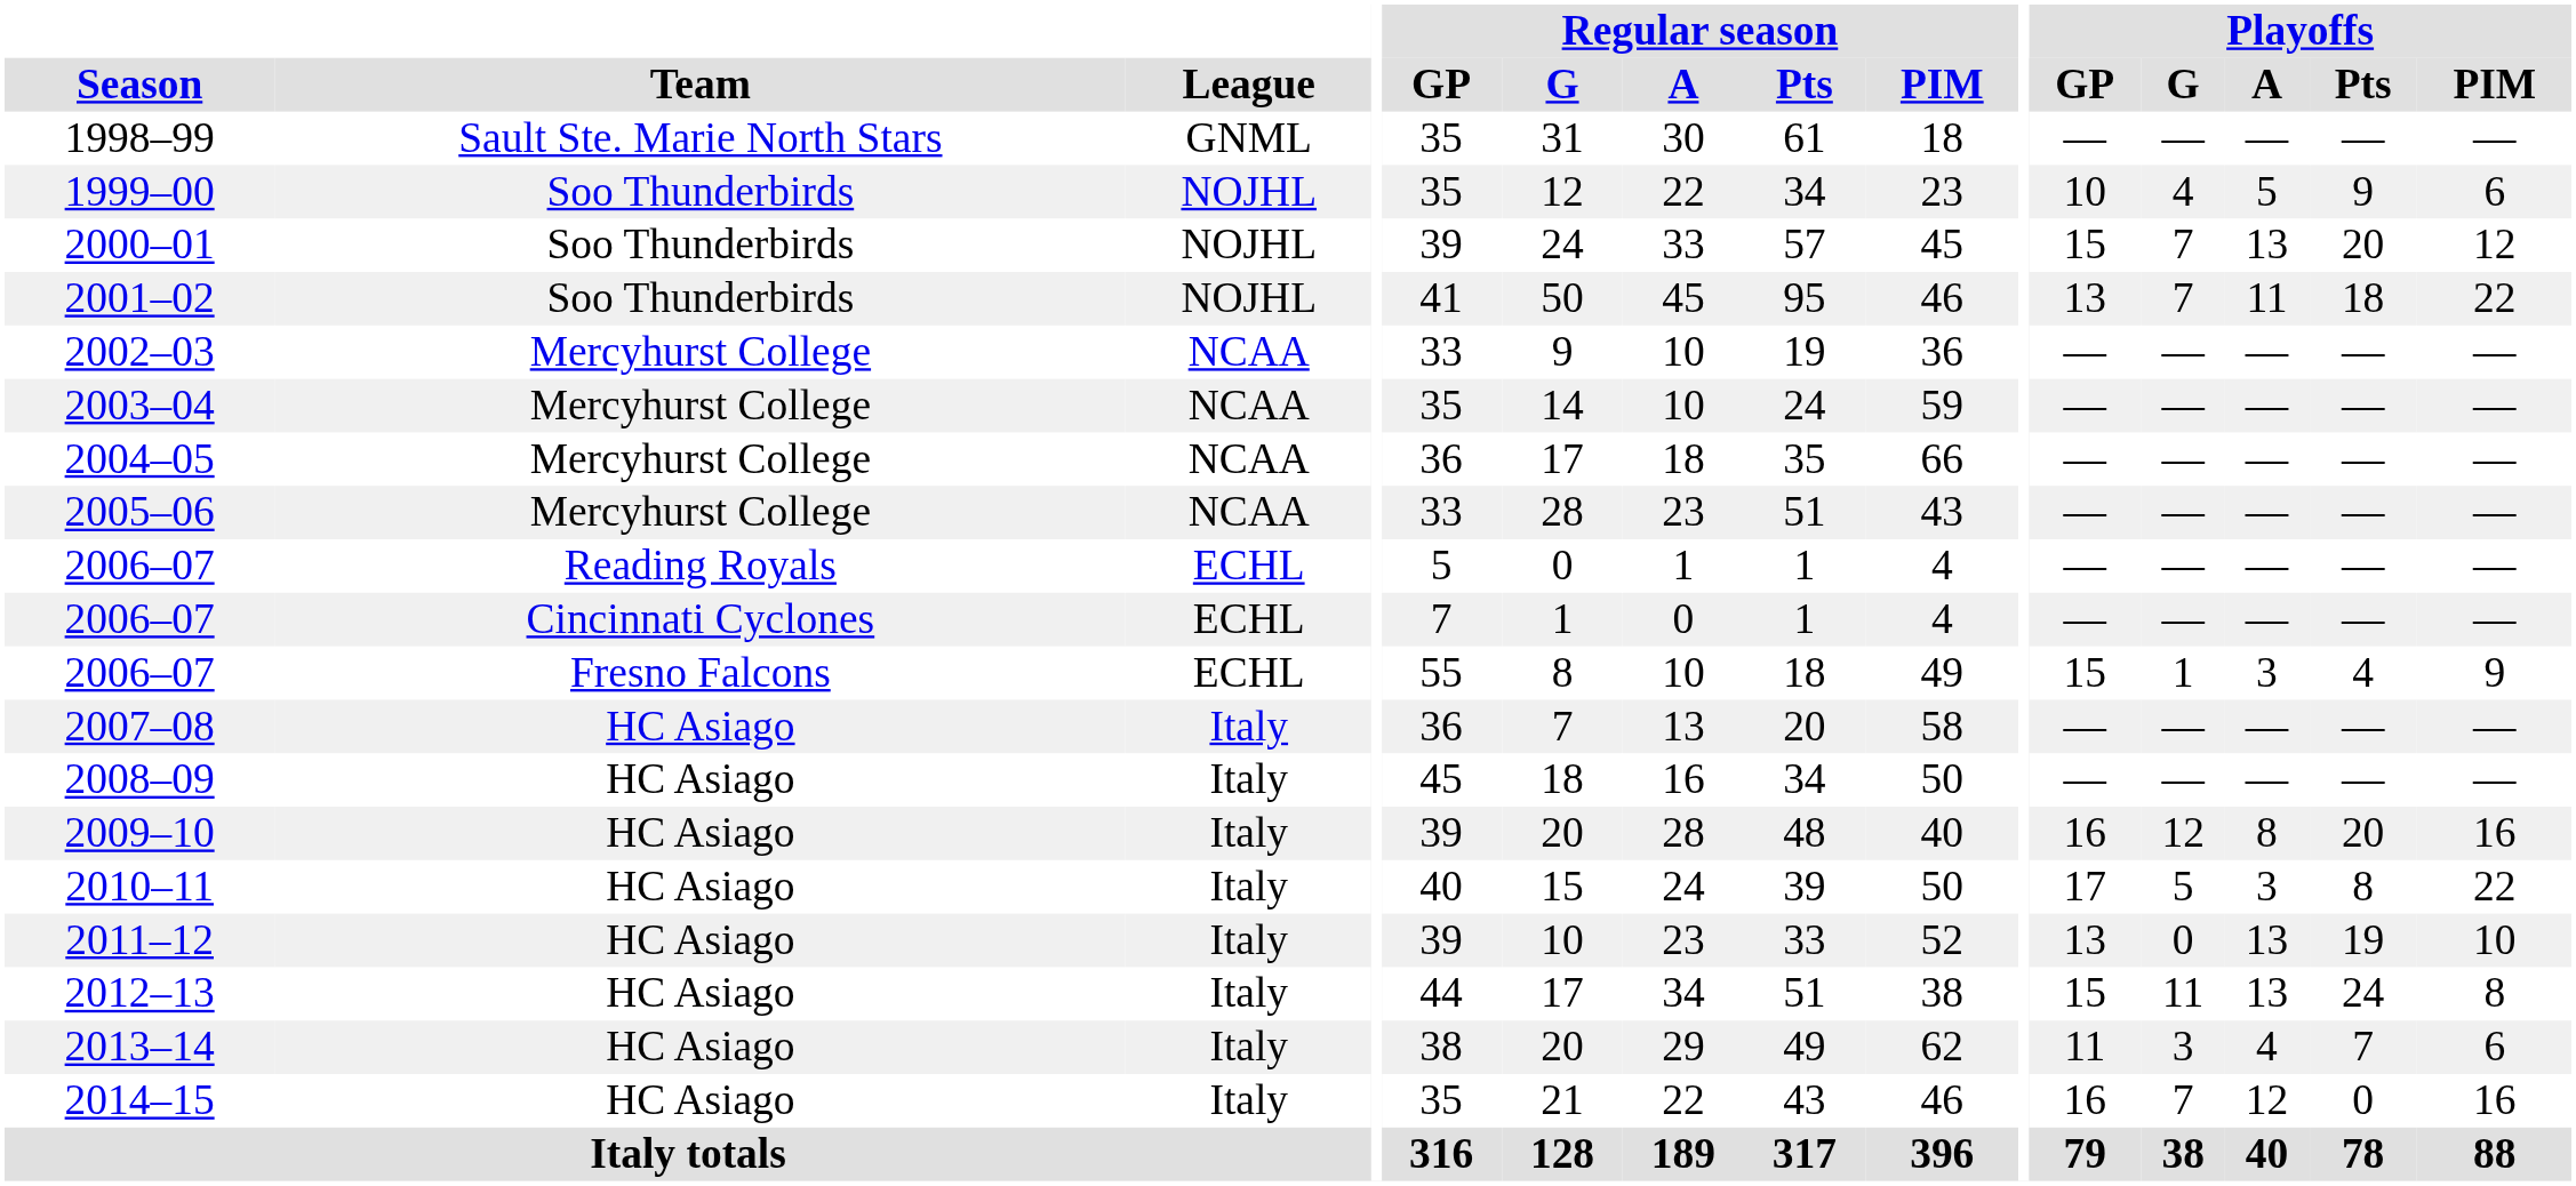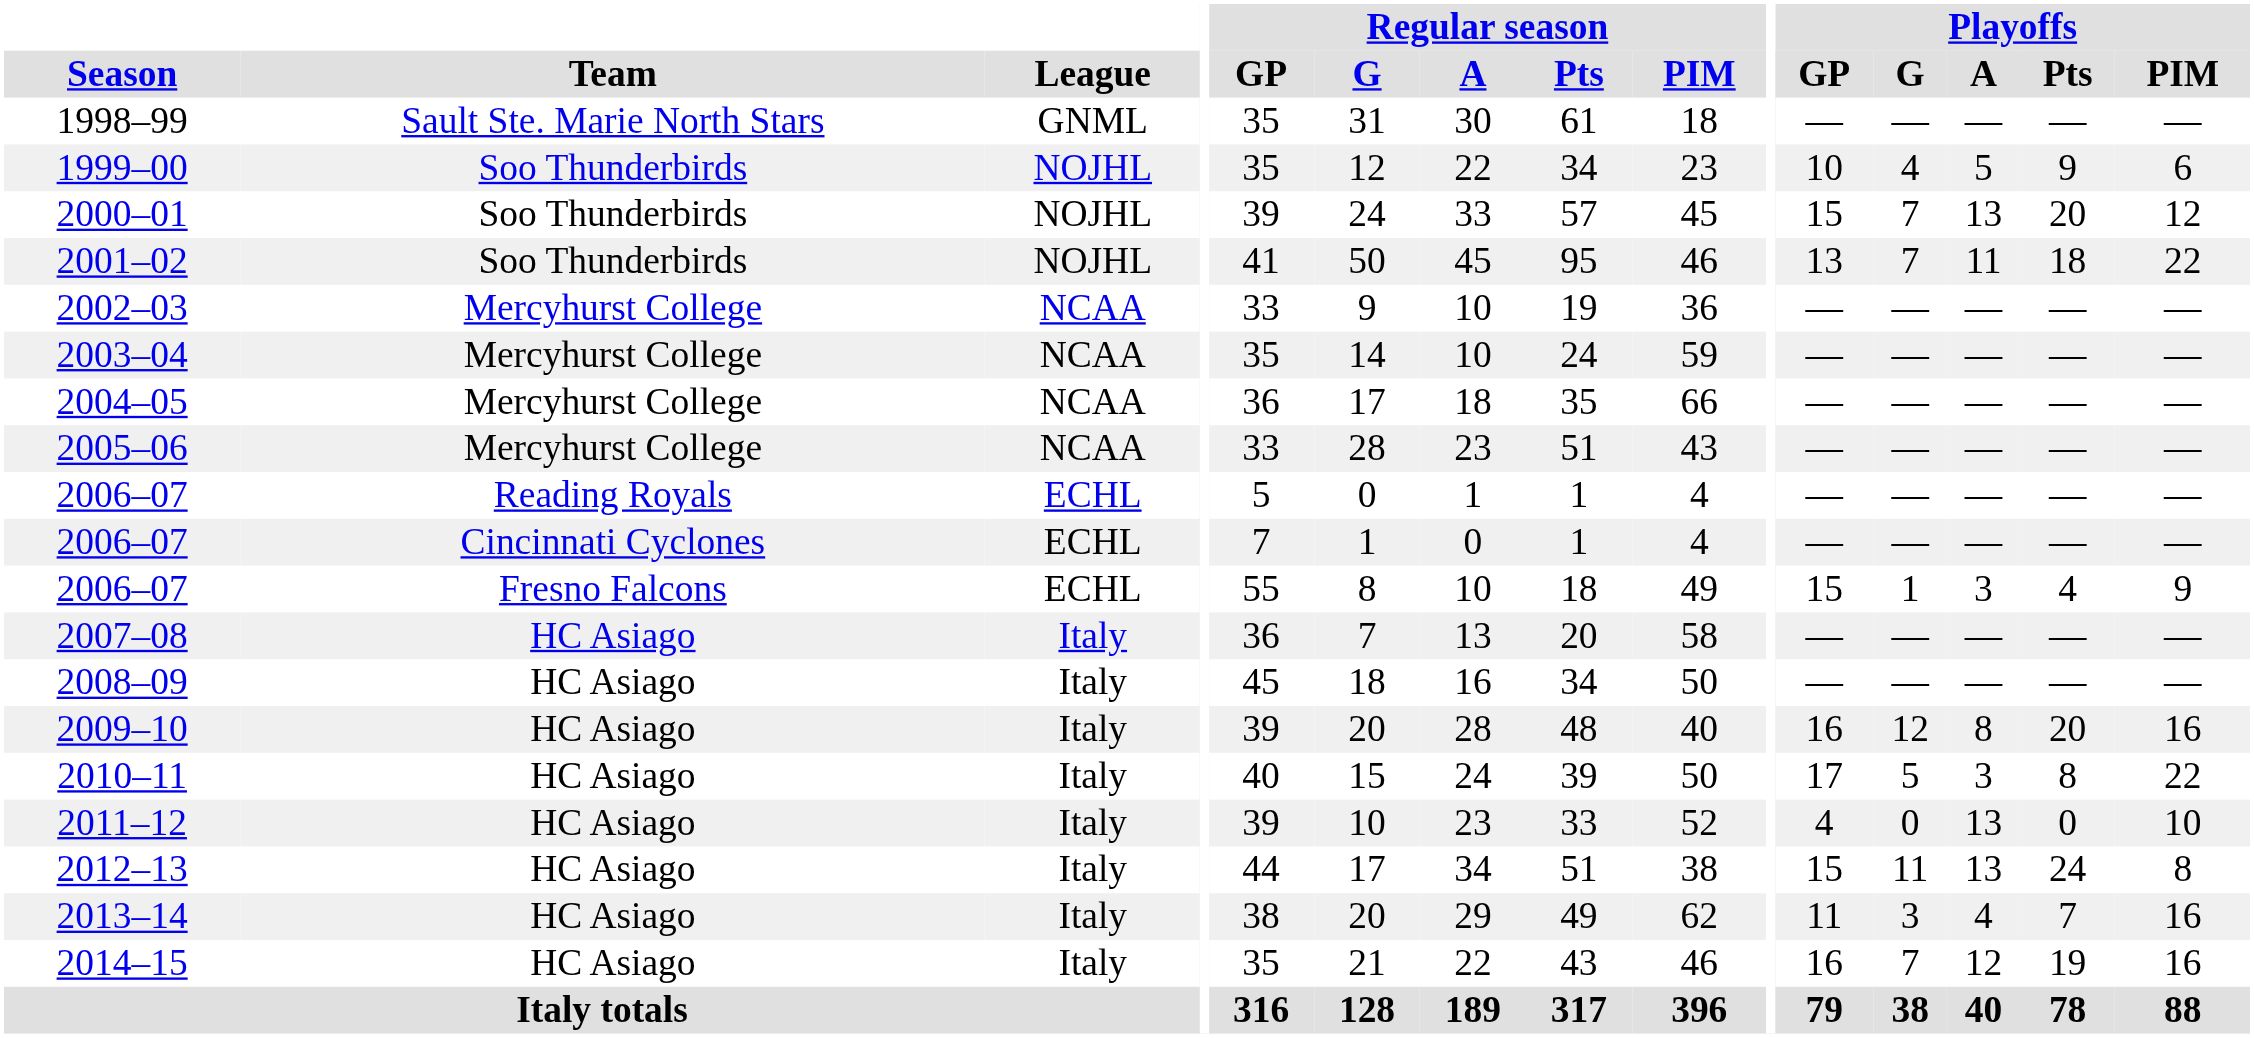2011–12 | Playoffs / GP: 13 -> 4
2011–12 | Playoffs / Pts: 19 -> 0
2013–14 | Playoffs / PIM: 6 -> 16
2014–15 | Playoffs / Pts: 0 -> 19
